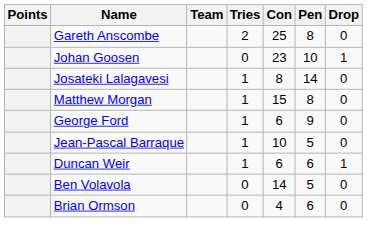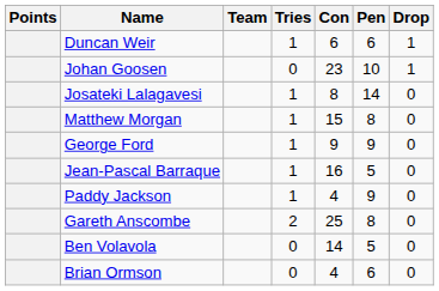rows swapped: Gareth Anscombe <-> Duncan Weir
George Ford | Con: 6 -> 9
Jean-Pascal Barraque | Con: 10 -> 16
+ row: Paddy Jackson | 1 | 4 | 9 | 0
